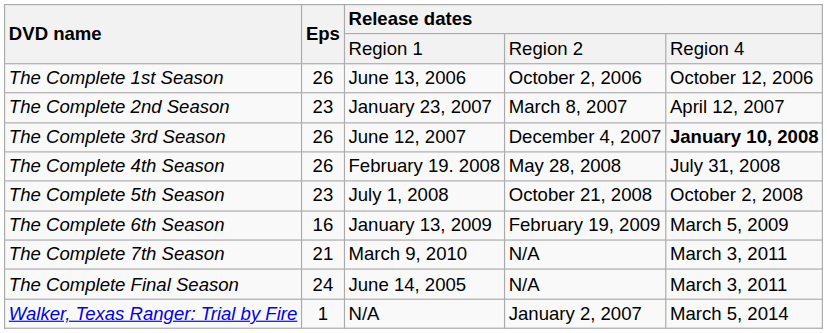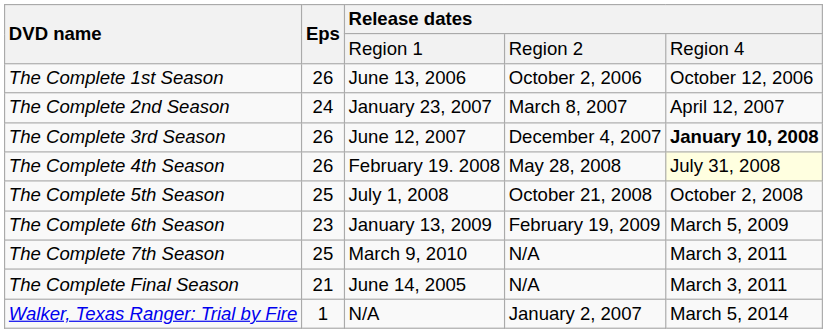The Complete 2nd Season | column 2: 23 -> 24
The Complete 4th Season | column 5: no background -> lightyellow background
The Complete 5th Season | column 2: 23 -> 25
The Complete 6th Season | column 2: 16 -> 23
The Complete 7th Season | column 2: 21 -> 25
The Complete Final Season | column 2: 24 -> 21
